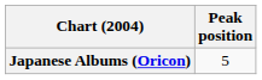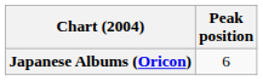Japanese Albums (Oricon) | Peak position: 5 -> 6
